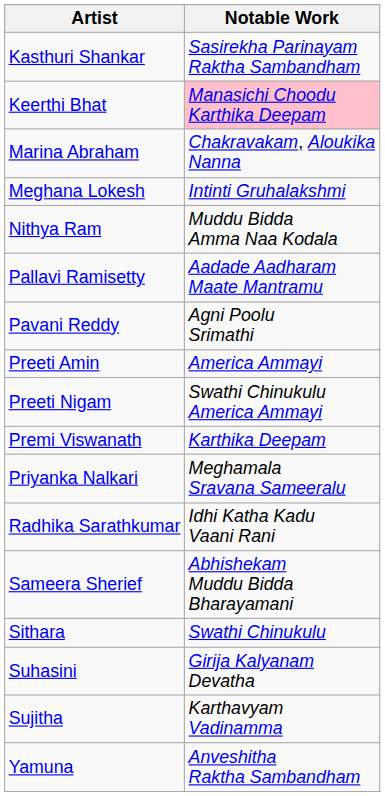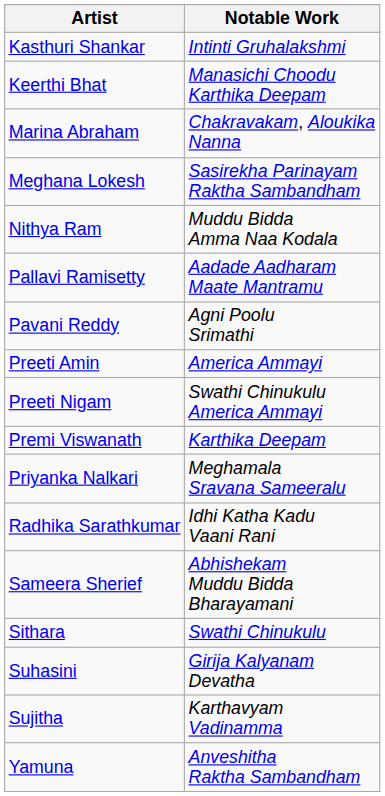Kasthuri Shankar | Notable Work: Sasirekha Parinayam Raktha Sambandham -> Intinti Gruhalakshmi
Keerthi Bhat | Notable Work: pink background -> no background
Meghana Lokesh | Notable Work: Intinti Gruhalakshmi -> Sasirekha Parinayam Raktha Sambandham
